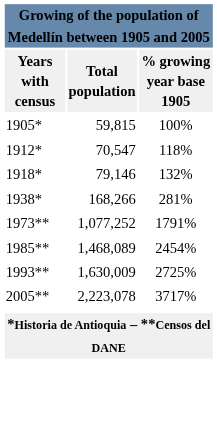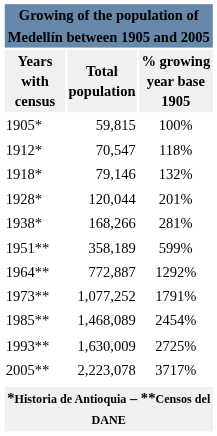+ row: 1928* | 120,044 | 201%
+ row: 1951** | 358,189 | 599%
+ row: 1964** | 772,887 | 1292%
